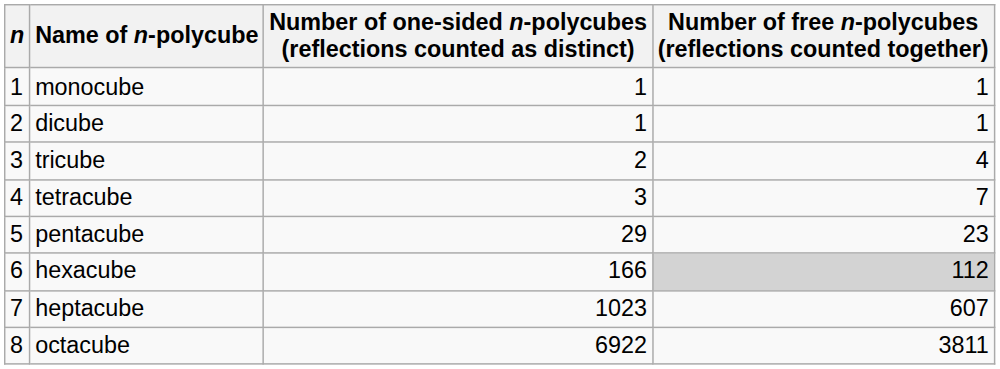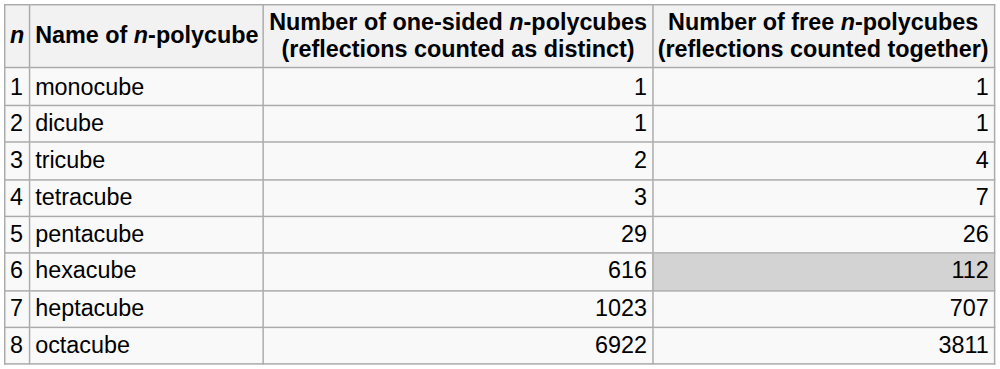pentacube | Number of free n-polycubes (reflections counted together): 23 -> 26
hexacube | column 3: 166 -> 616
heptacube | Number of free n-polycubes (reflections counted together): 607 -> 707
